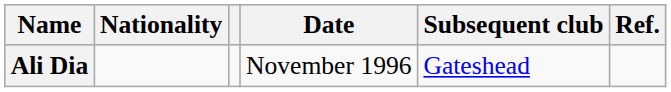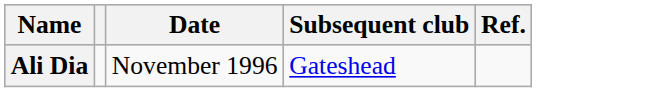- column: Nationality
